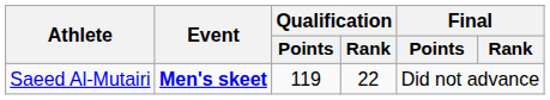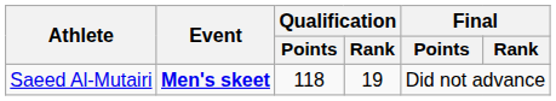Saeed Al-Mutairi | Qualification / Points: 119 -> 118
Saeed Al-Mutairi | Qualification / Rank: 22 -> 19
